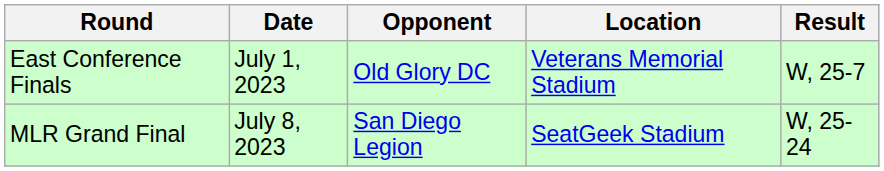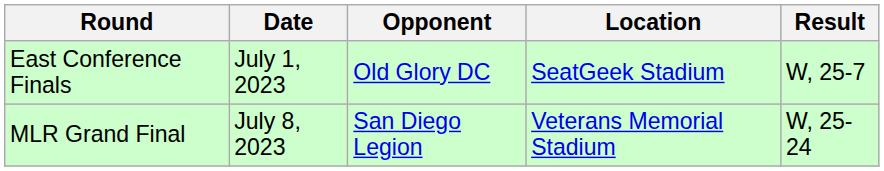East Conference Finals | Location: Veterans Memorial Stadium -> SeatGeek Stadium
MLR Grand Final | Location: SeatGeek Stadium -> Veterans Memorial Stadium
